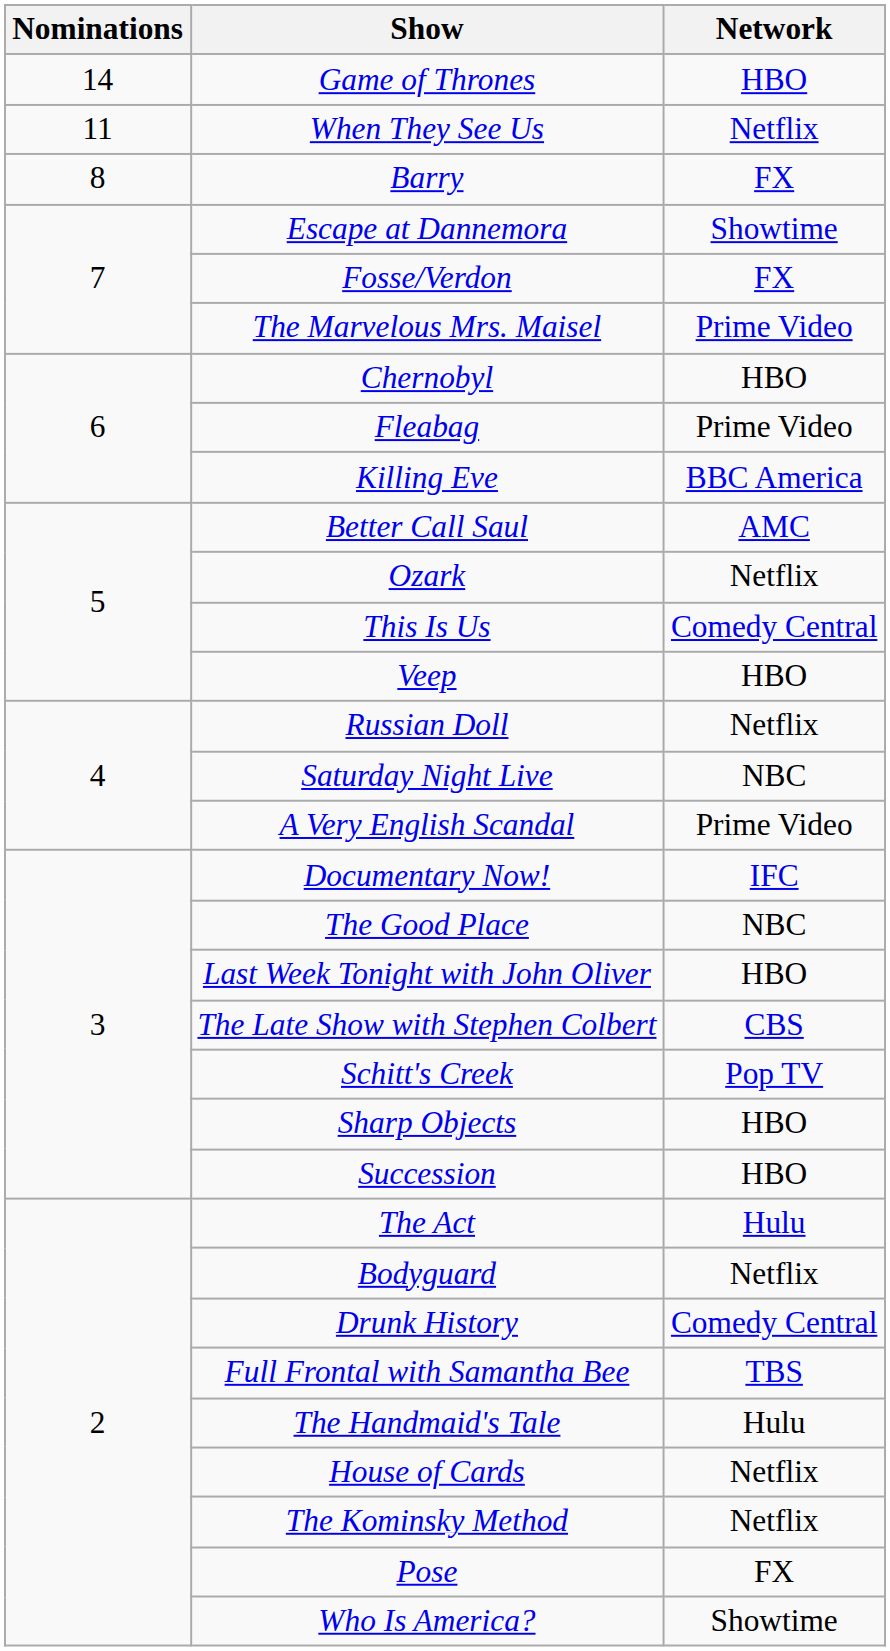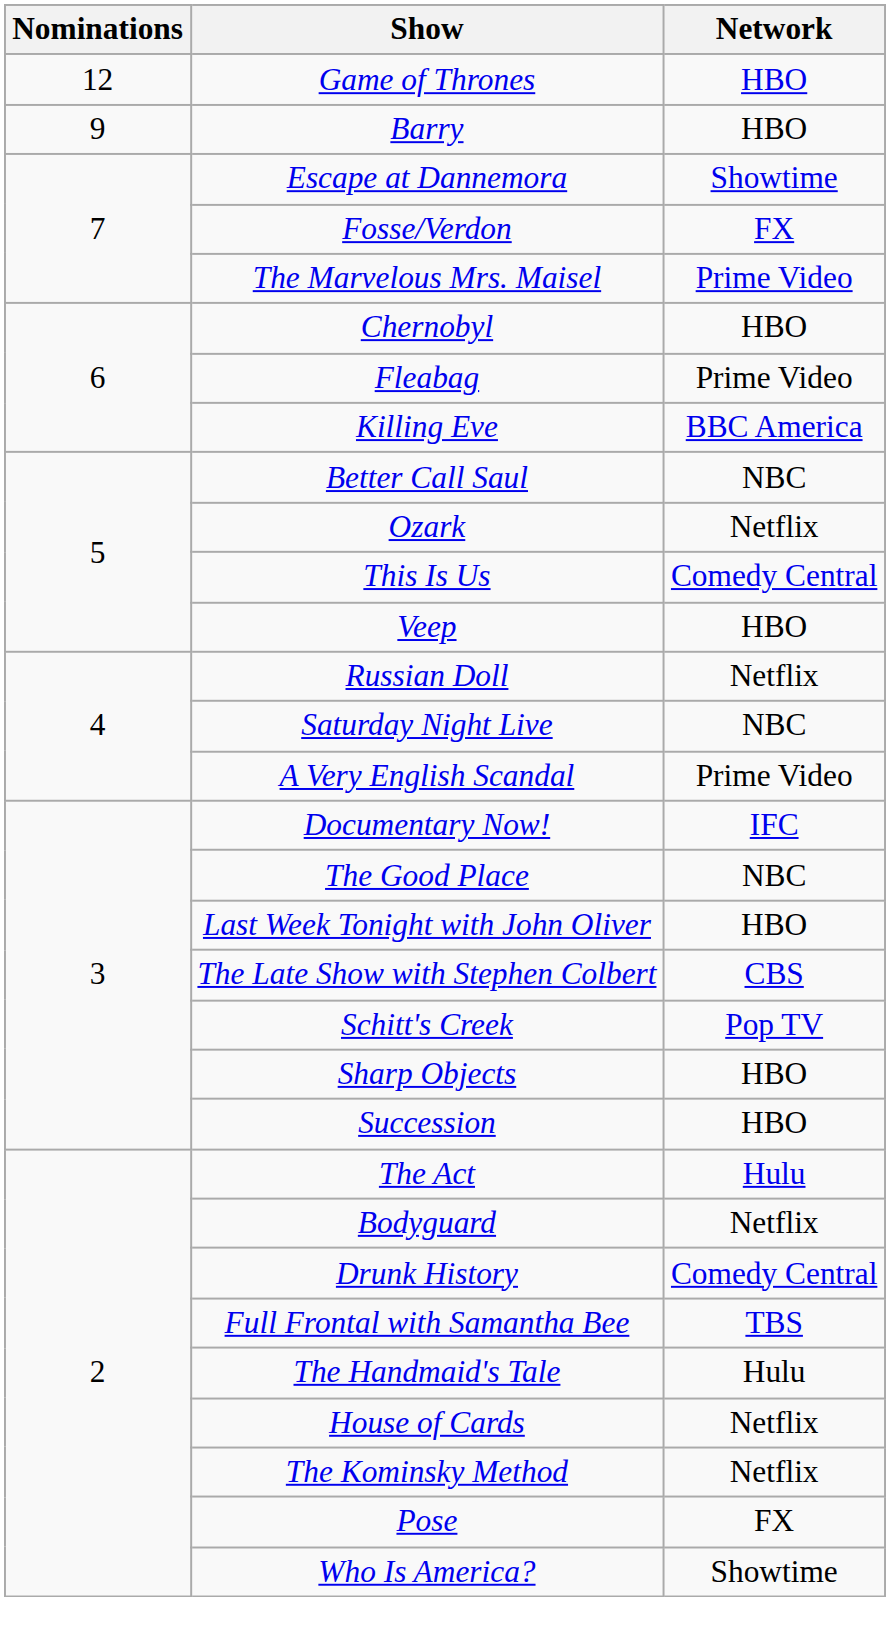Game of Thrones | Nominations: 14 -> 12
- row: 11 | When They See Us | Netflix
Barry | Nominations: 8 -> 9
Barry | Network: FX -> HBO
Better Call Saul | Network: AMC -> NBC
